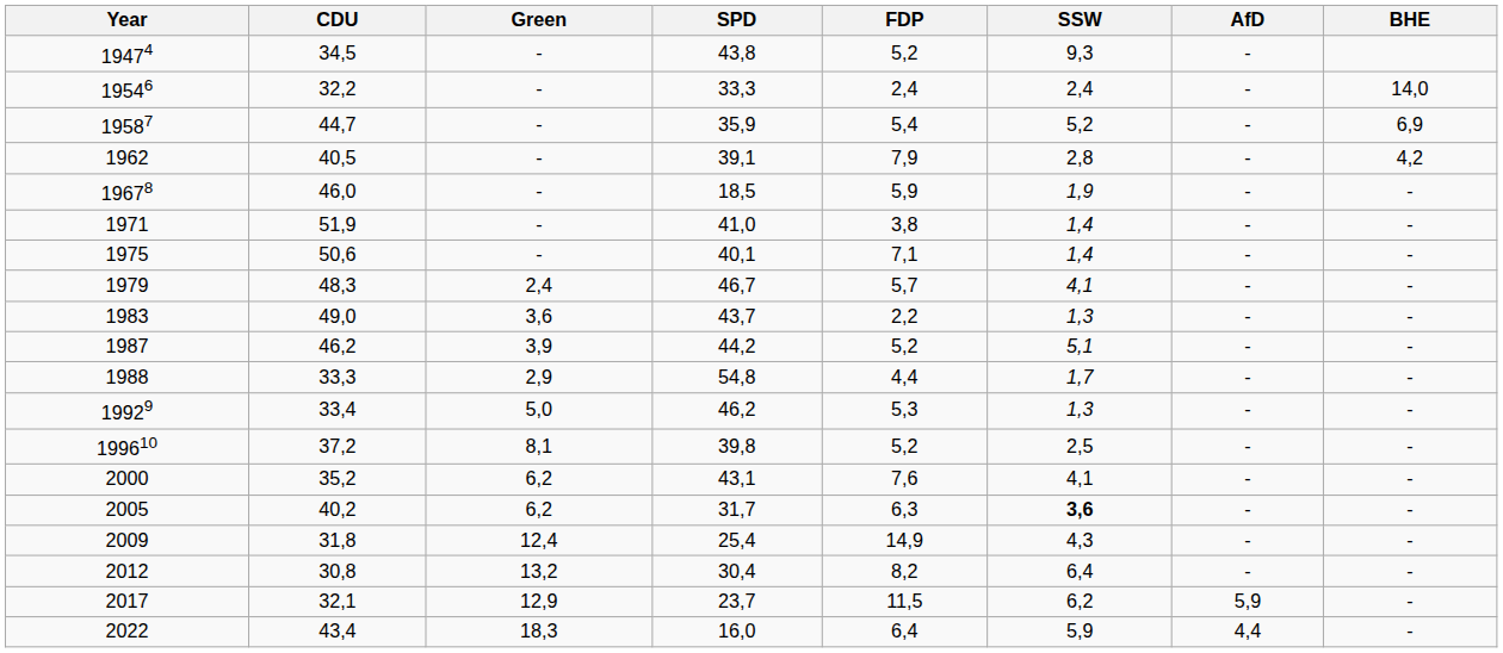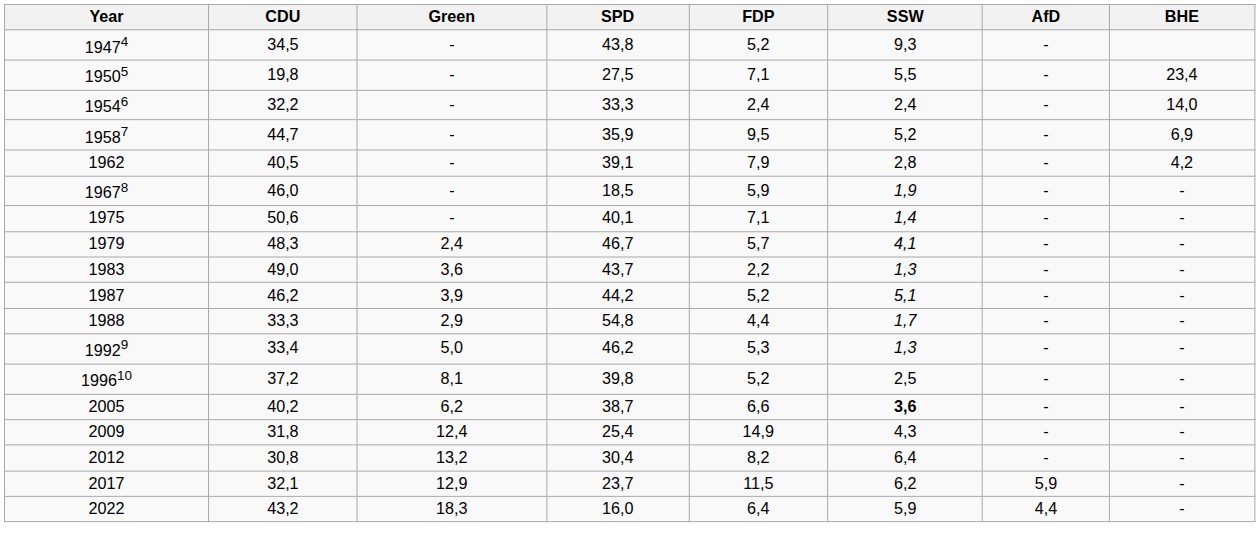+ row: 19505 | 19,8 | - | 27,5 | 7,1 | 5,5 | - | 23,4
19587 | FDP: 5,4 -> 9,5
- row: 1971 | 51,9 | - | 41,0 | 3,8 | 1,4 | - | -
- row: 2000 | 35,2 | 6,2 | 43,1 | 7,6 | 4,1 | - | -
2005 | SPD: 31,7 -> 38,7
2005 | FDP: 6,3 -> 6,6
2022 | CDU: 43,4 -> 43,2
